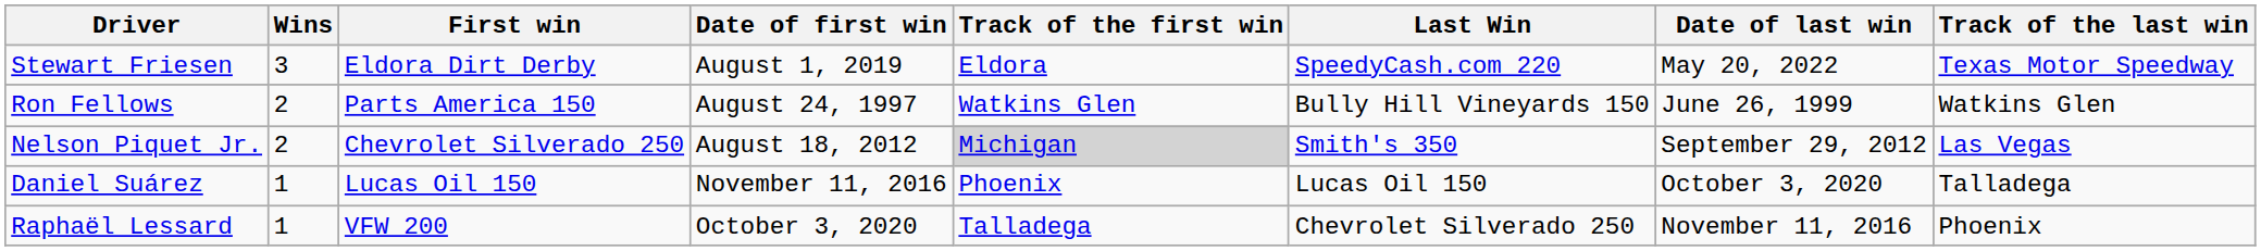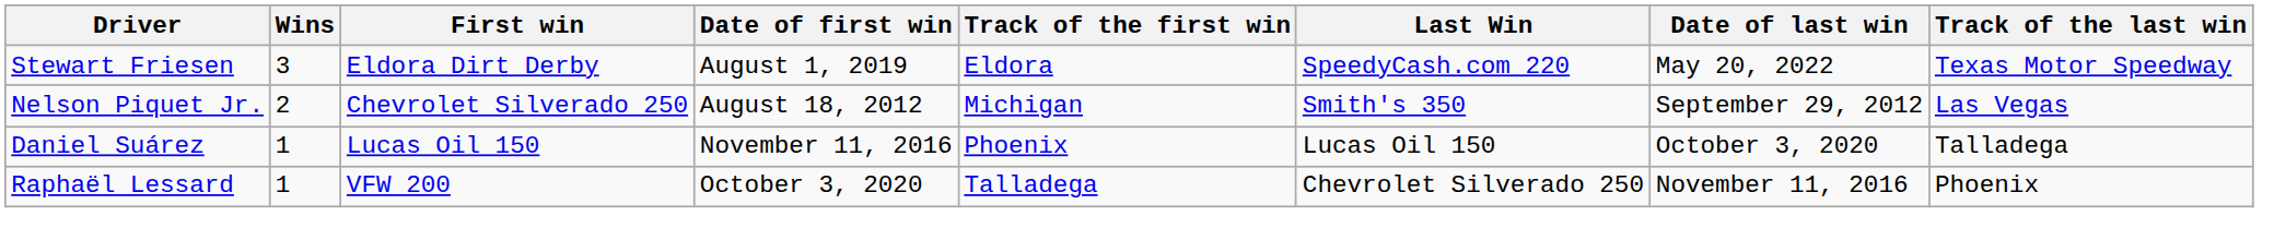- row: Ron Fellows | 2 | Parts America 150 | August 24, 1997 | Watkins Glen | Bully Hill Vineyards 150 | June 26, 1999 | Watkins Glen
Nelson Piquet Jr. | Track of the first win: lightgrey background -> no background
